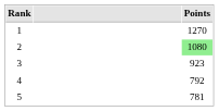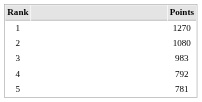2 | Points: lightgreen background -> no background
3 | Points: 923 -> 983
